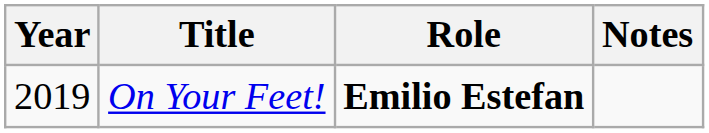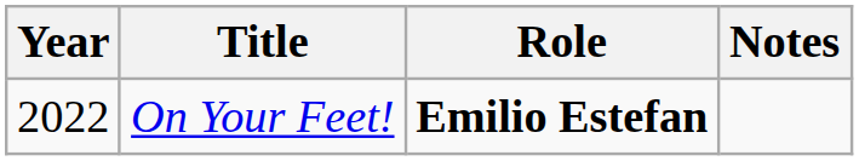On Your Feet! | Year: 2019 -> 2022
